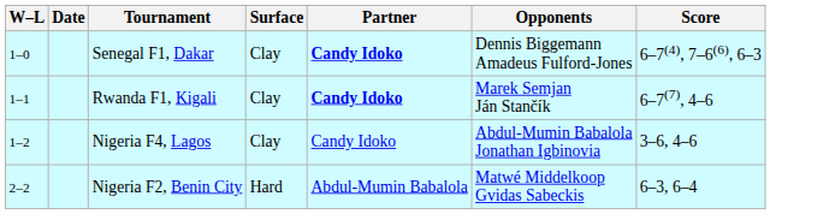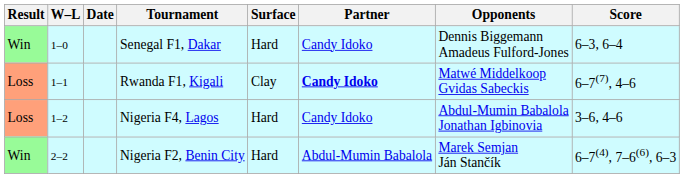+ column: Result | Win | Loss | Loss | Win
Senegal F1, Dakar | Surface: Clay -> Hard
Senegal F1, Dakar | Partner: bold -> normal
Senegal F1, Dakar | Score: 6–7(4), 7–6(6), 6–3 -> 6–3, 6–4
Rwanda F1, Kigali | Opponents: Marek Semjan Ján Stančík -> Matwé Middelkoop Gvidas Sabeckis
Nigeria F4, Lagos | Surface: Clay -> Hard
Nigeria F2, Benin City | Opponents: Matwé Middelkoop Gvidas Sabeckis -> Marek Semjan Ján Stančík
Nigeria F2, Benin City | Score: 6–3, 6–4 -> 6–7(4), 7–6(6), 6–3
